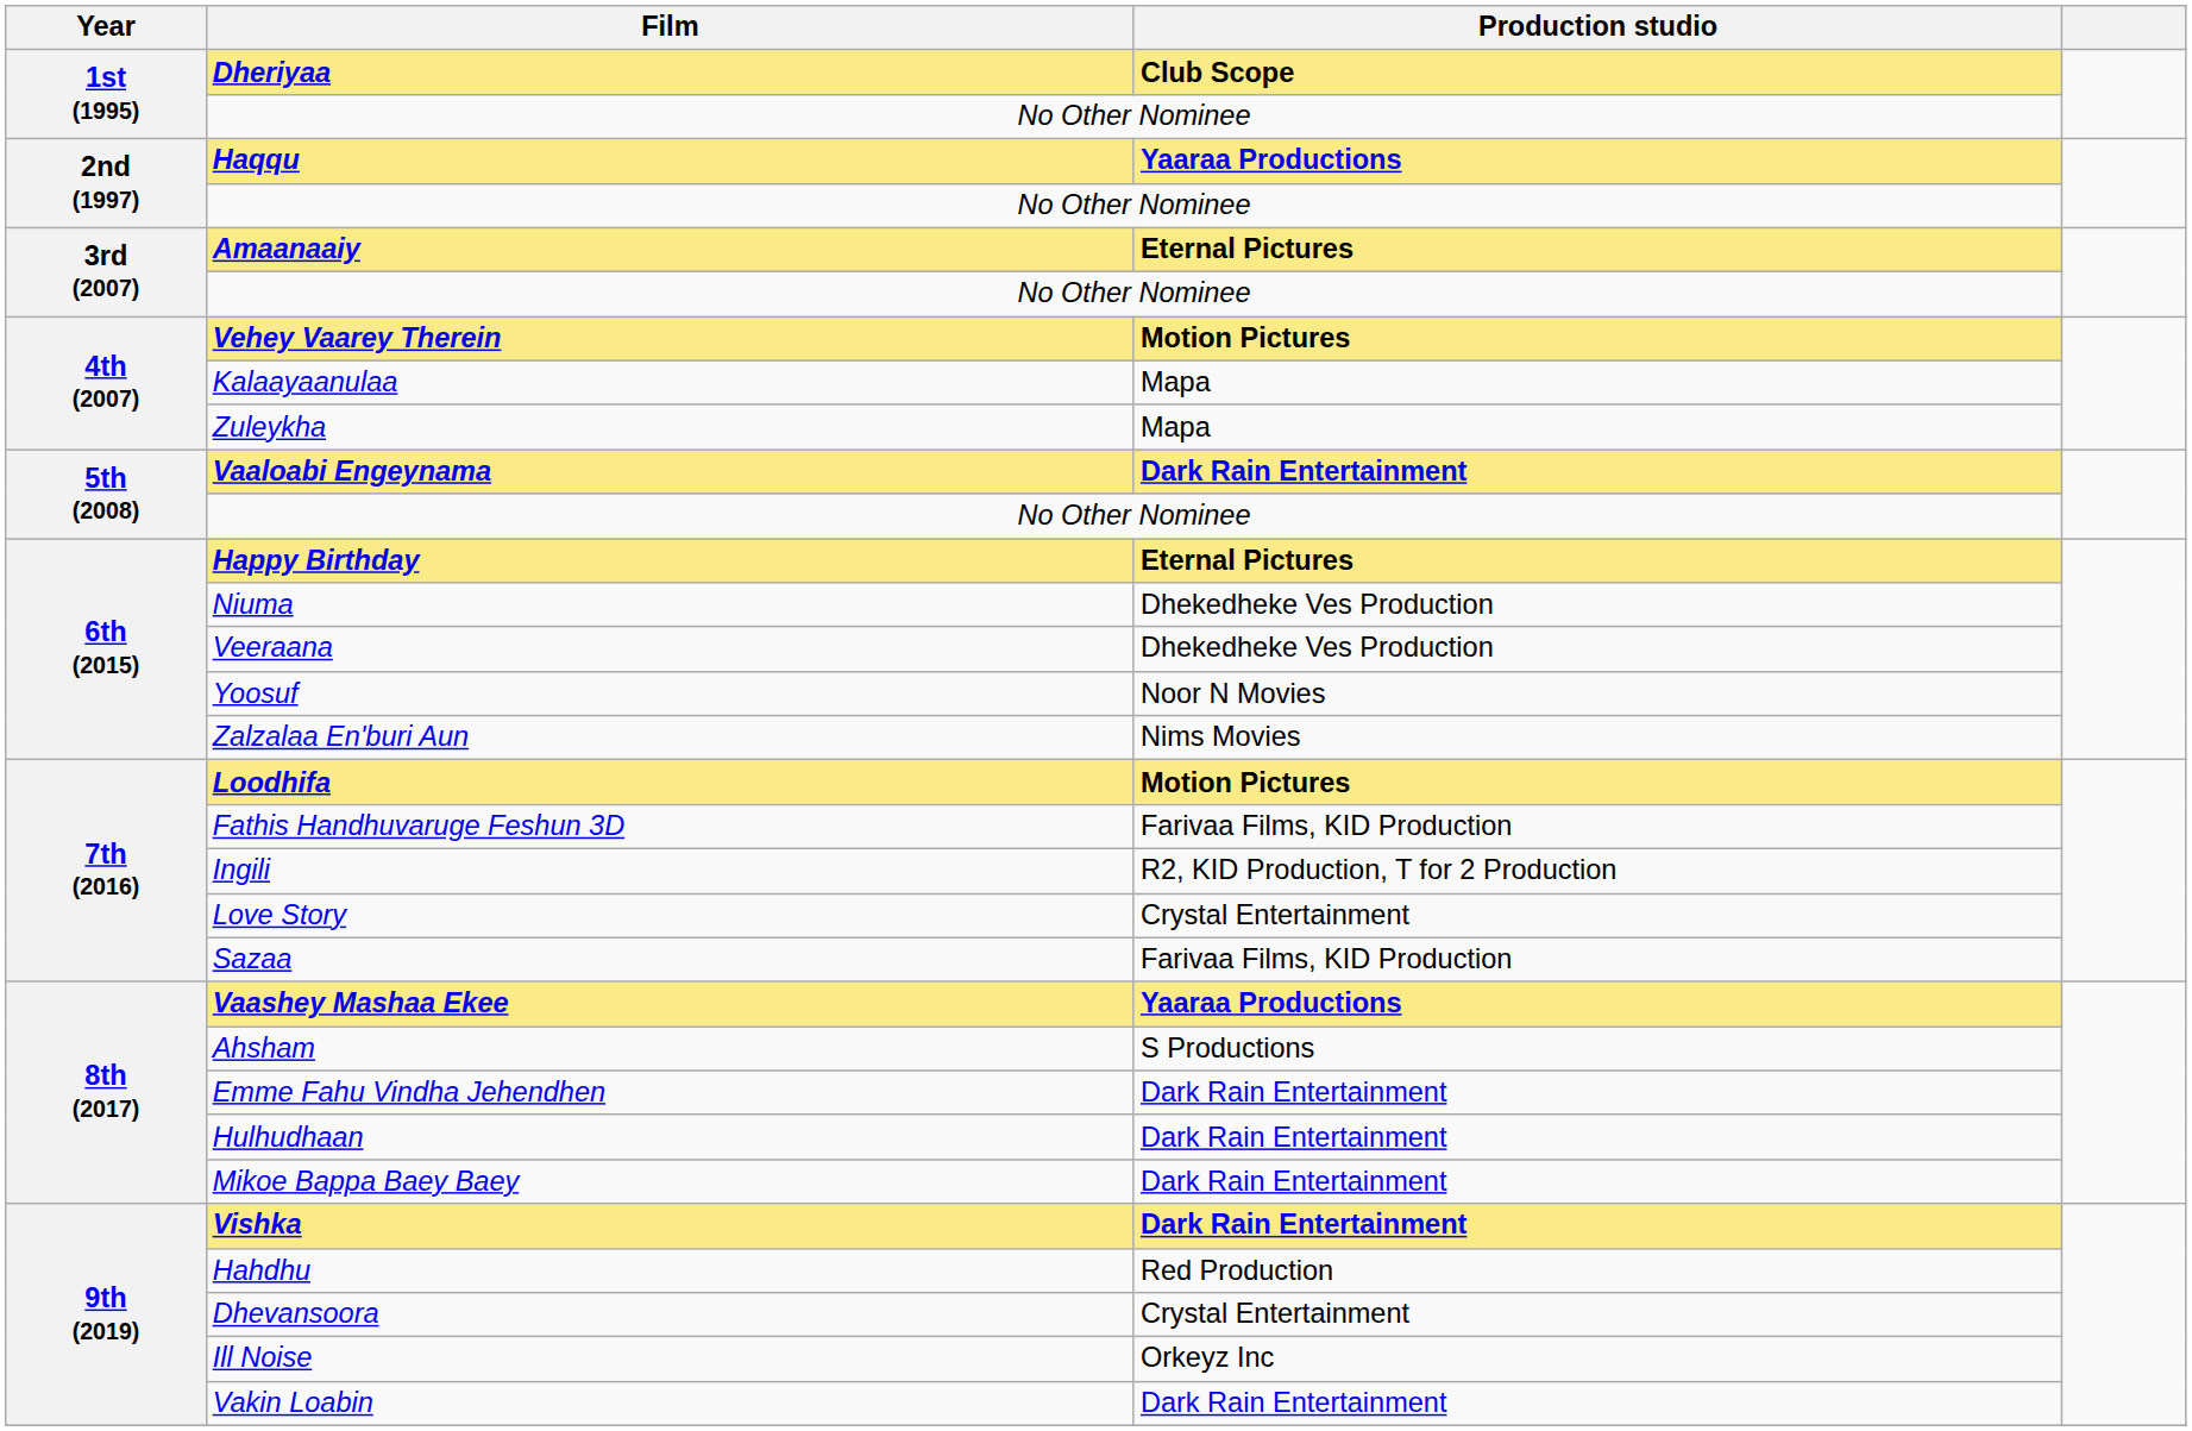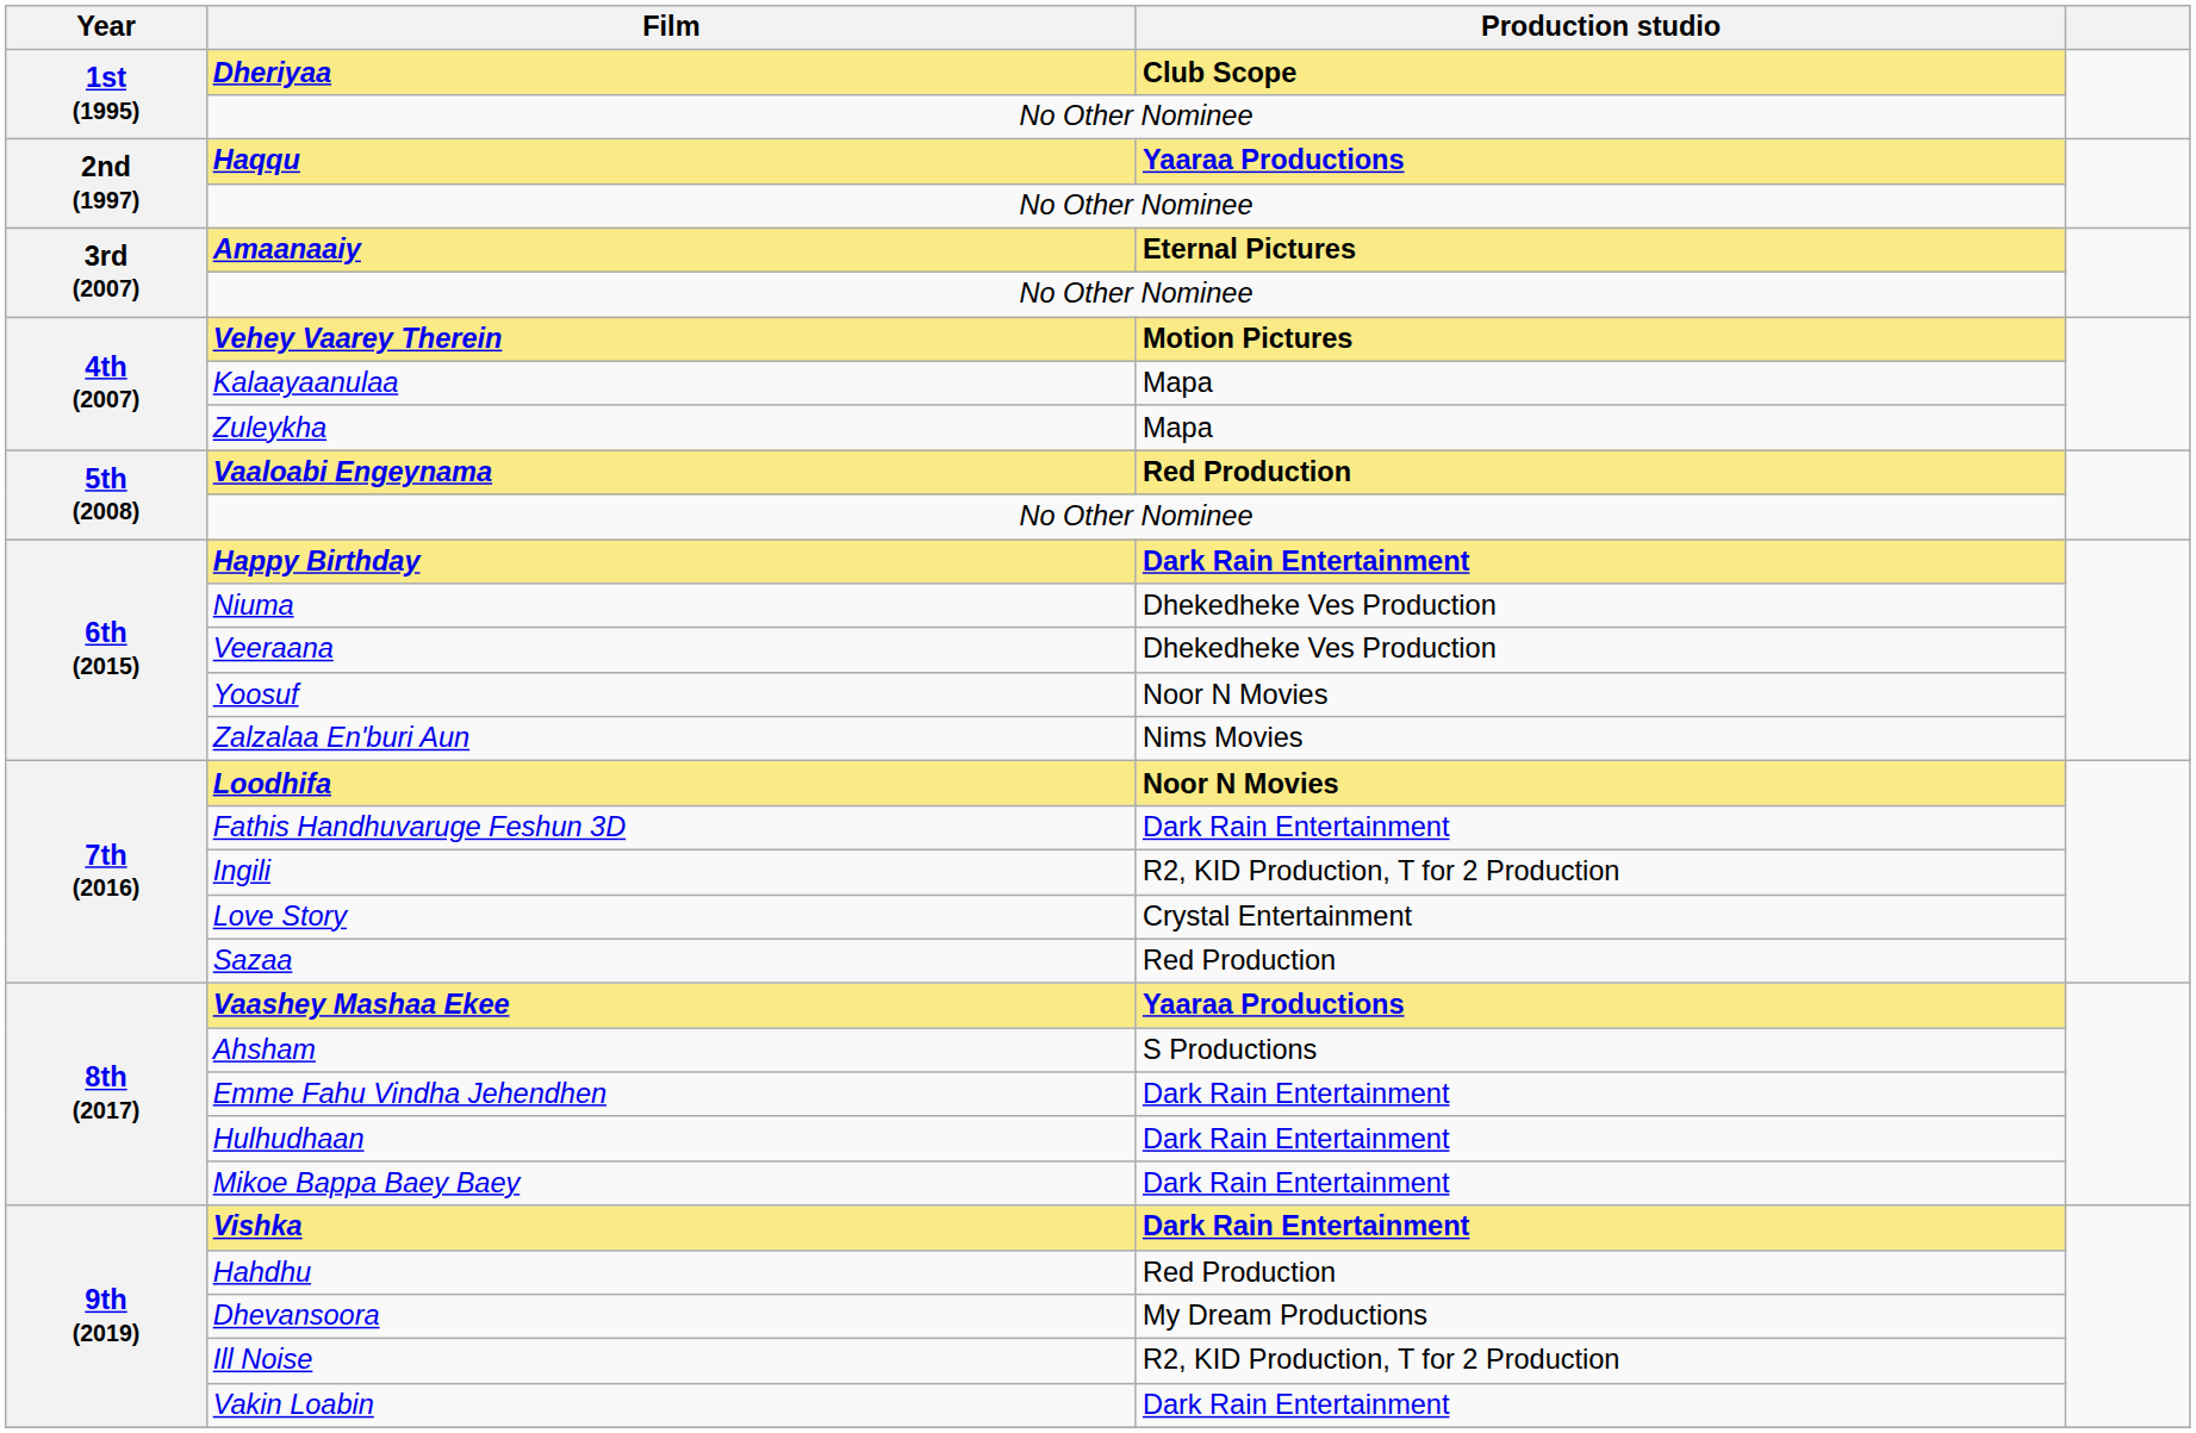Vaaloabi Engeynama | Production studio: Dark Rain Entertainment -> Red Production
Happy Birthday | Production studio: Eternal Pictures -> Dark Rain Entertainment
Loodhifa | Production studio: Motion Pictures -> Noor N Movies
Fathis Handhuvaruge Feshun 3D | Production studio: Farivaa Films, KID Production -> Dark Rain Entertainment
Sazaa | Production studio: Farivaa Films, KID Production -> Red Production
Dhevansoora | Production studio: Crystal Entertainment -> My Dream Productions
Ill Noise | Production studio: Orkeyz Inc -> R2, KID Production, T for 2 Production
